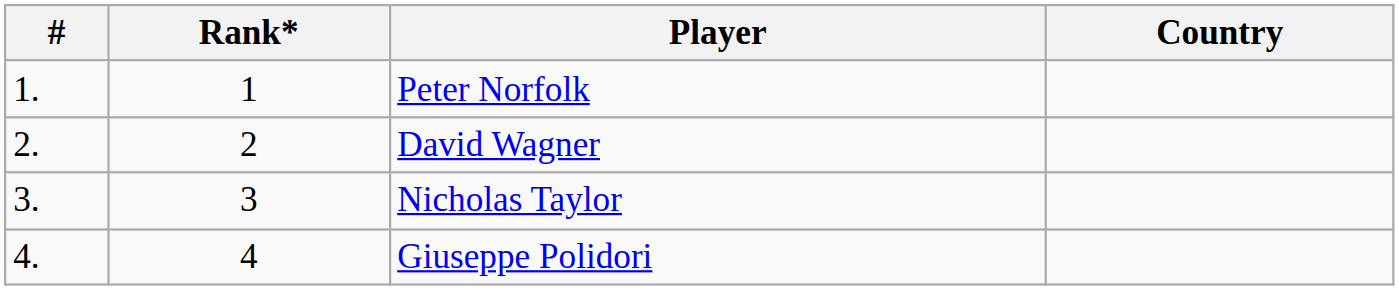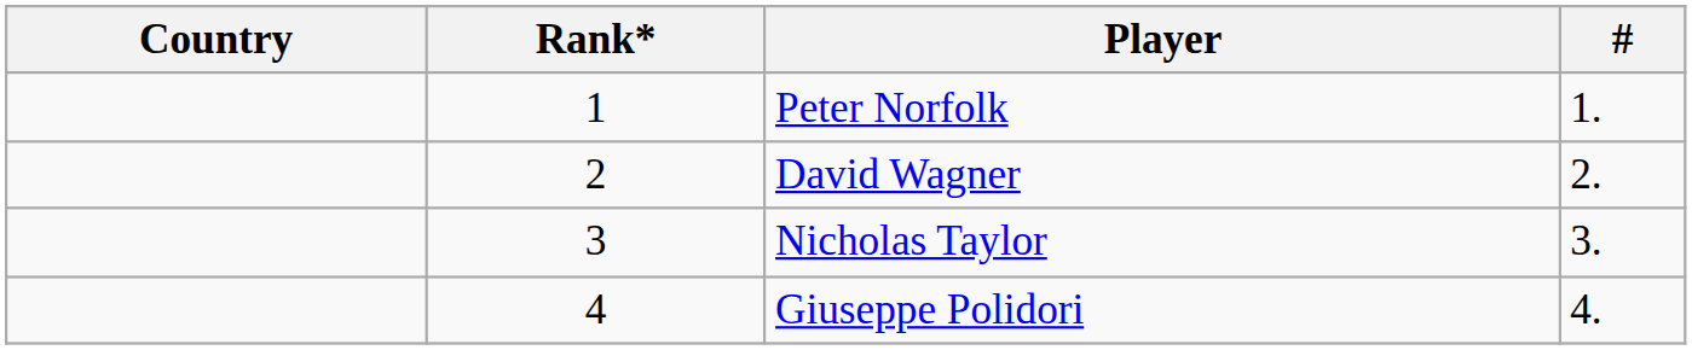columns swapped: # <-> Country
